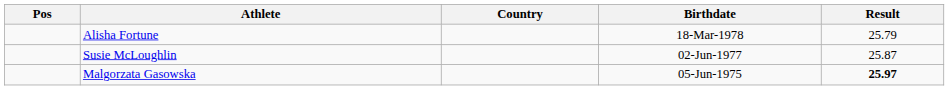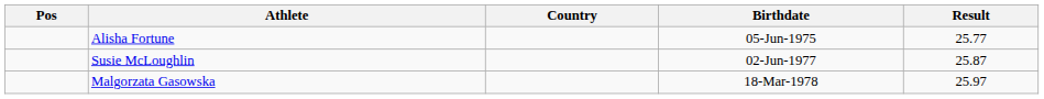Alisha Fortune | Birthdate: 18-Mar-1978 -> 05-Jun-1975
Alisha Fortune | Result: 25.79 -> 25.77
Malgorzata Gasowska | Birthdate: 05-Jun-1975 -> 18-Mar-1978
Malgorzata Gasowska | Result: bold -> normal
